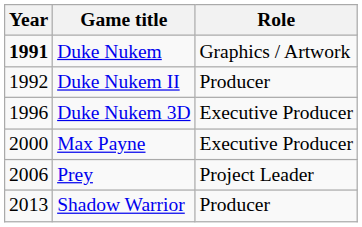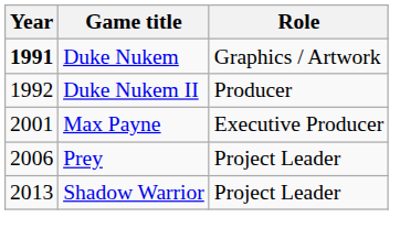- row: 1996 | Duke Nukem 3D | Executive Producer
Max Payne | Year: 2000 -> 2001
Shadow Warrior | Role: Producer -> Project Leader
